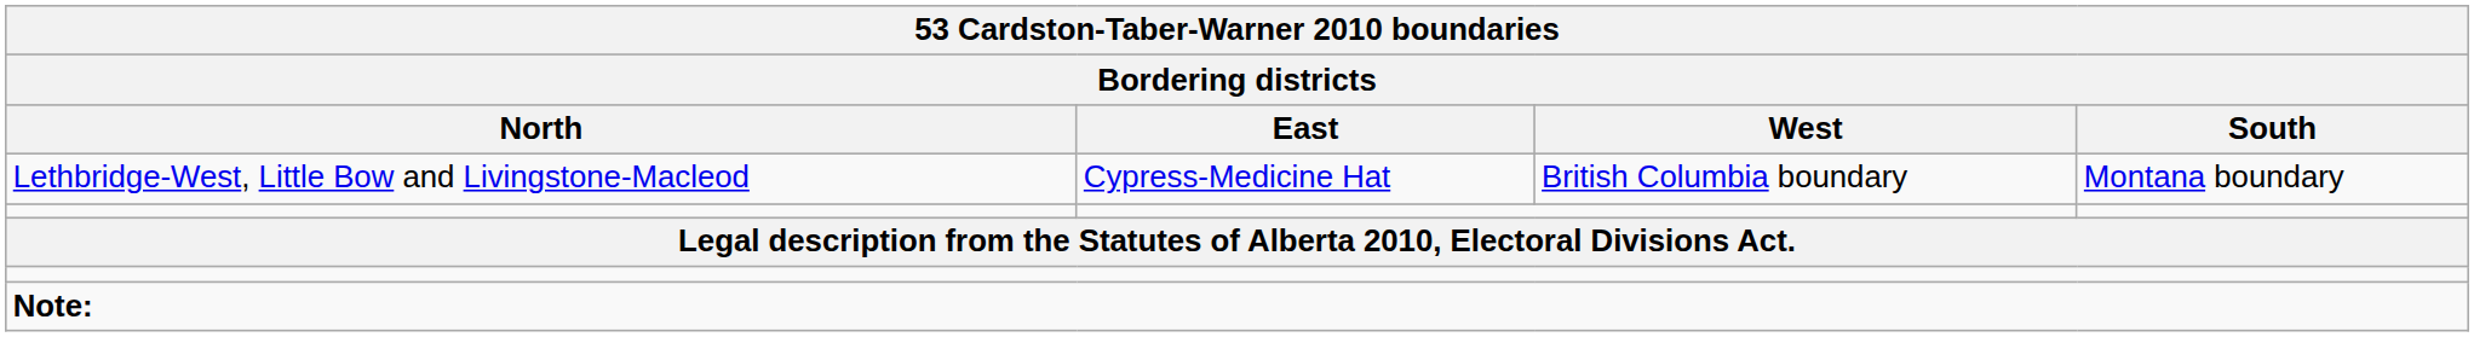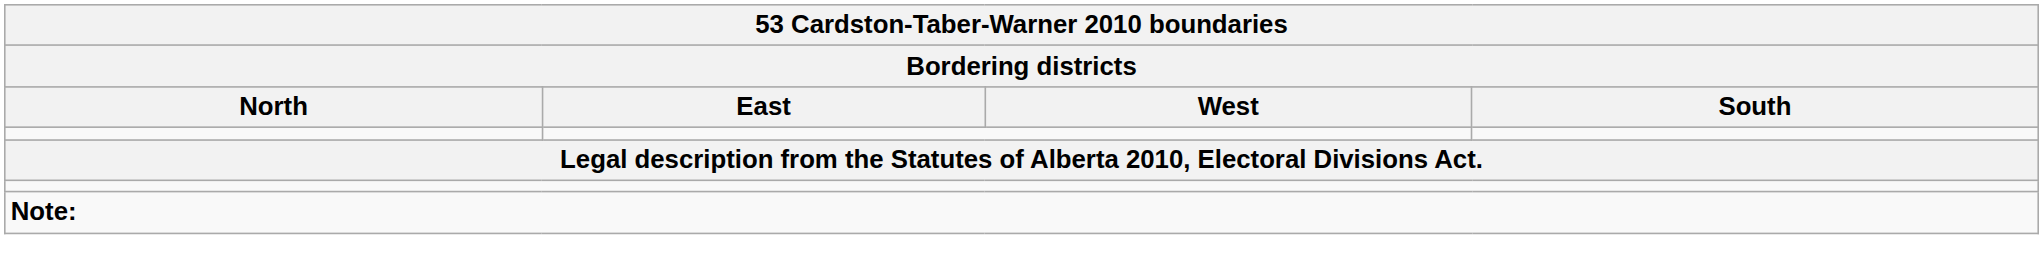- row: Lethbridge-West, Little Bow and Livingstone-Macleod | Cypress-Medicine Hat | British Columbia boundary | Montana boundary
